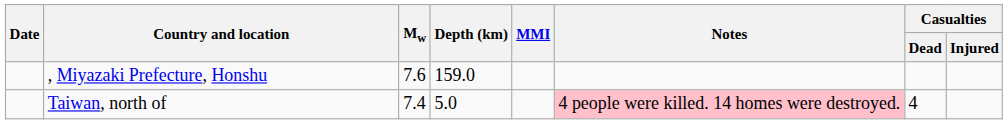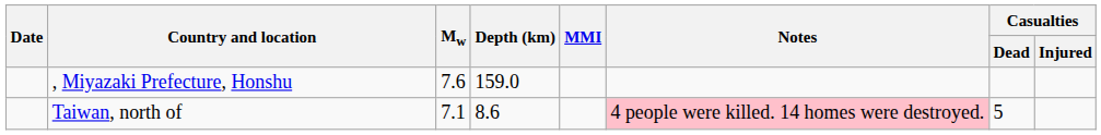Taiwan, north of | Mw: 7.4 -> 7.1
Taiwan, north of | Depth (km): 5.0 -> 8.6
Taiwan, north of | Casualties / Dead: 4 -> 5
